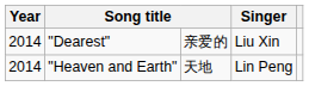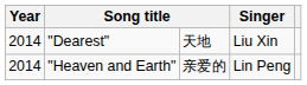"Dearest" | column 3: 亲爱的 -> 天地
"Heaven and Earth" | column 3: 天地 -> 亲爱的
